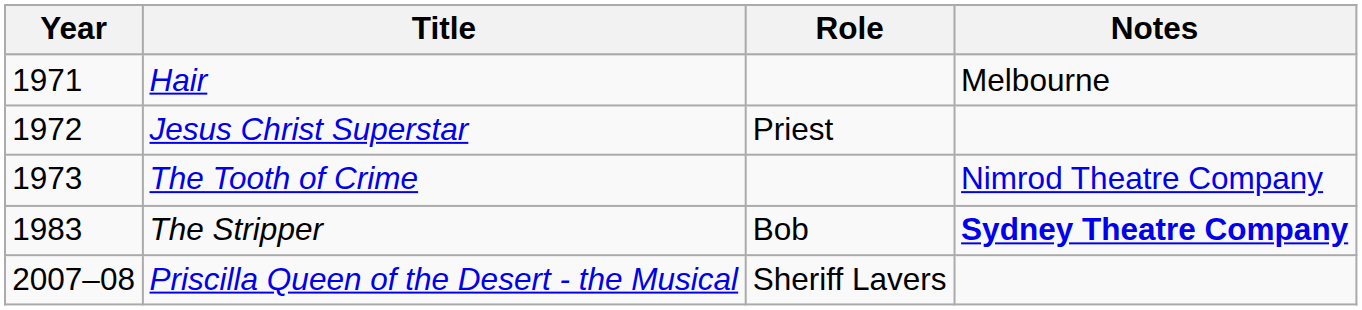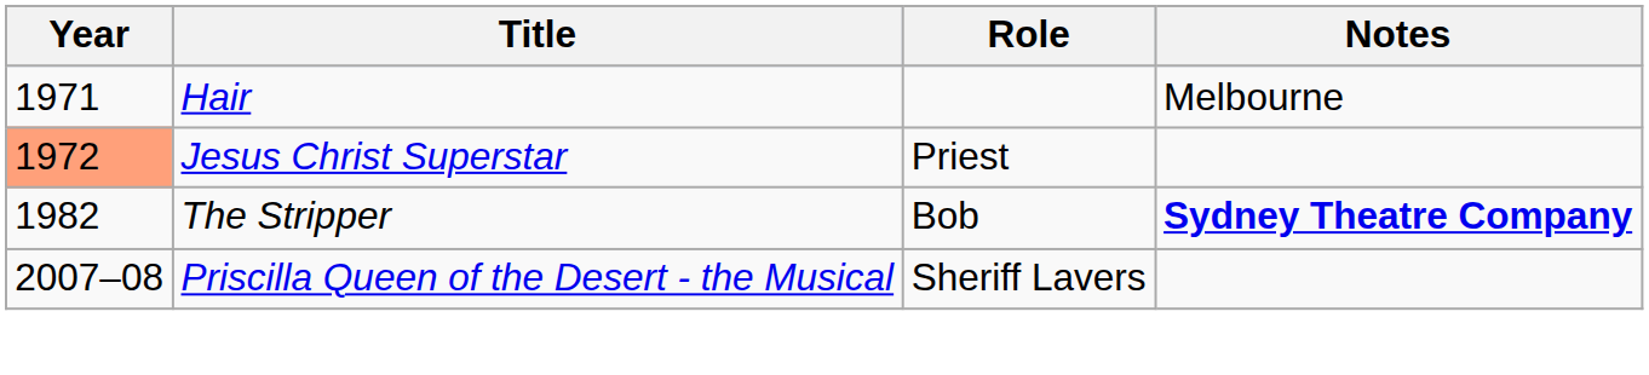Jesus Christ Superstar | Year: no background -> lightsalmon background
- row: 1973 | The Tooth of Crime | Nimrod Theatre Company
The Stripper | Year: 1983 -> 1982
